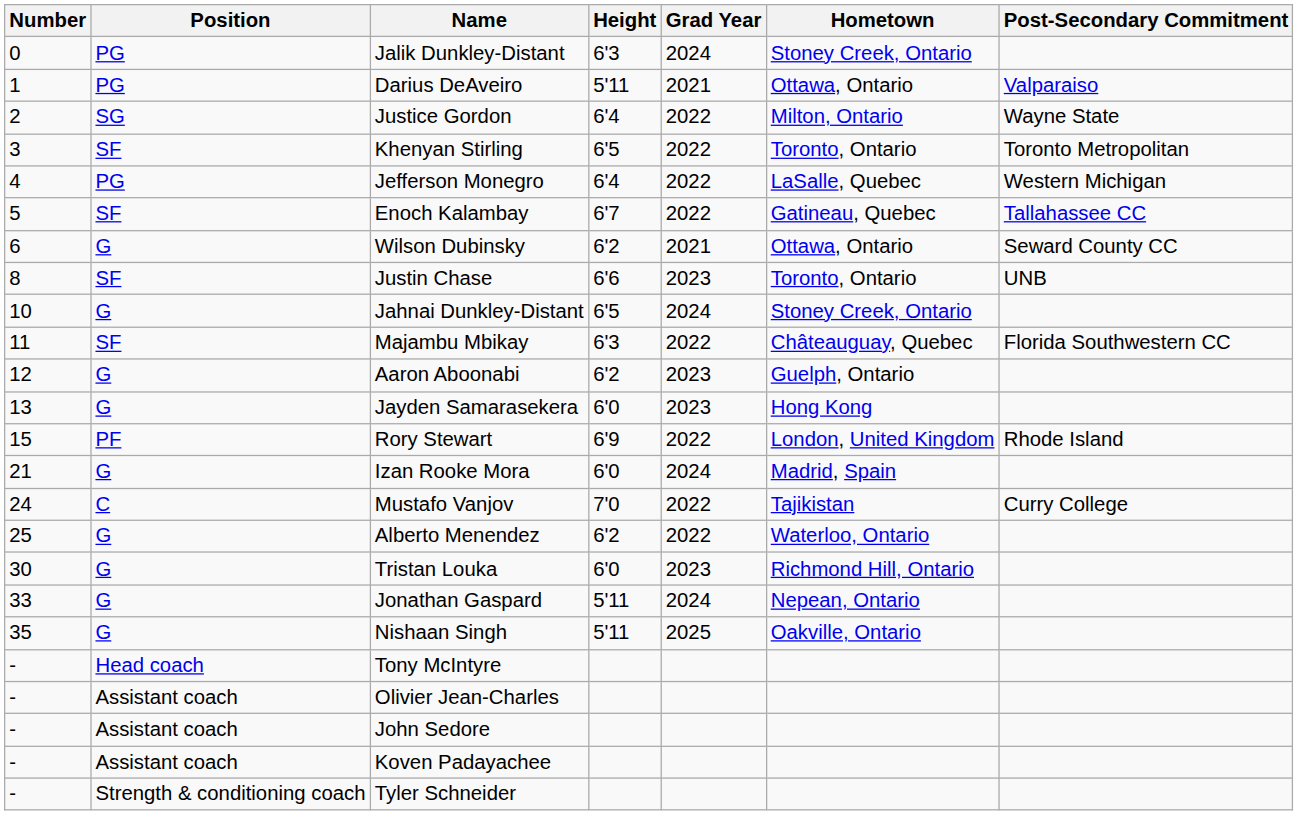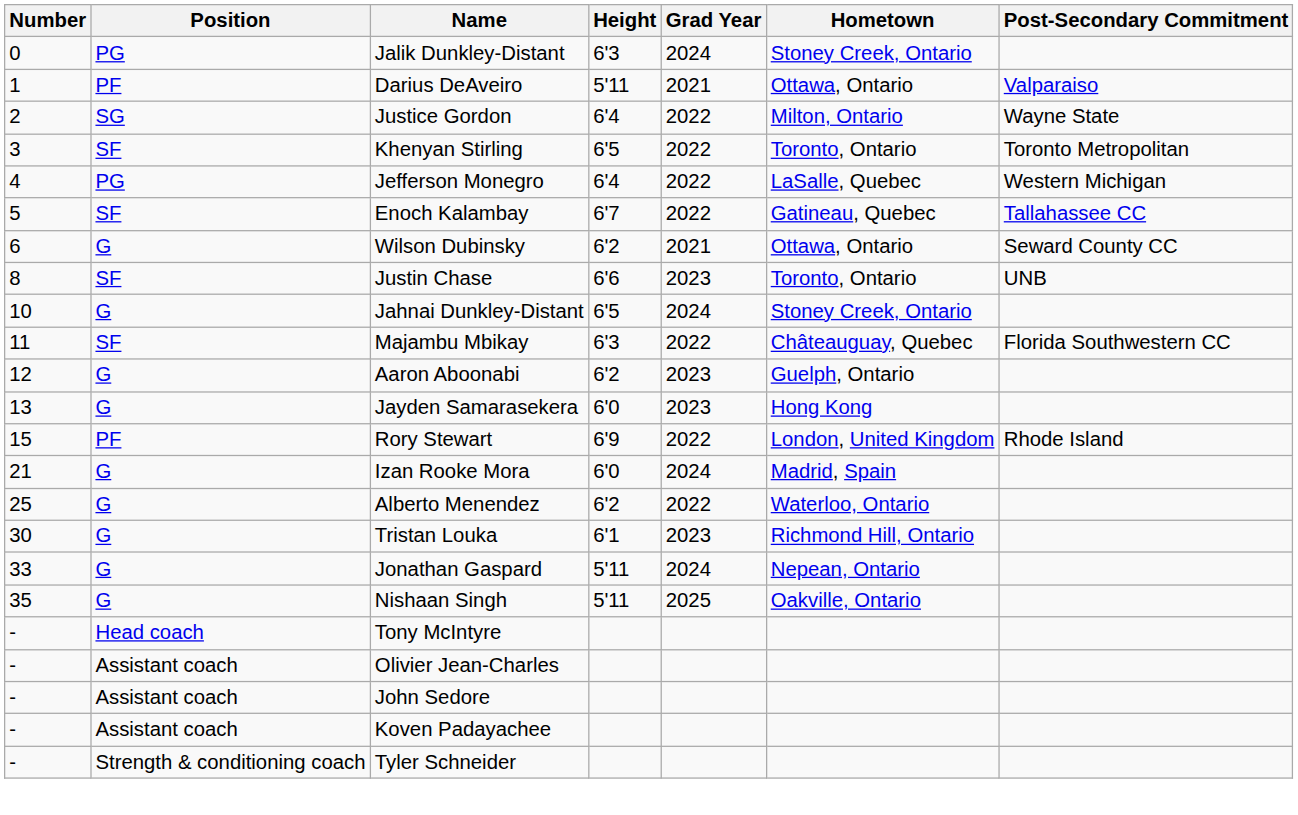Darius DeAveiro | Position: PG -> PF
- row: 24 | C | Mustafo Vanjov | 7'0 | 2022 | Tajikistan | Curry College
Tristan Louka | Height: 6'0 -> 6'1
